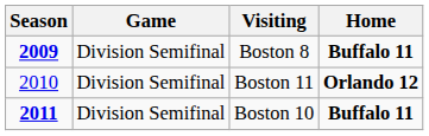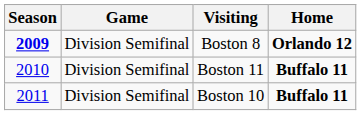Boston 8 | Home: Buffalo 11 -> Orlando 12
Boston 11 | Home: Orlando 12 -> Buffalo 11
Boston 10 | Season: bold -> normal
